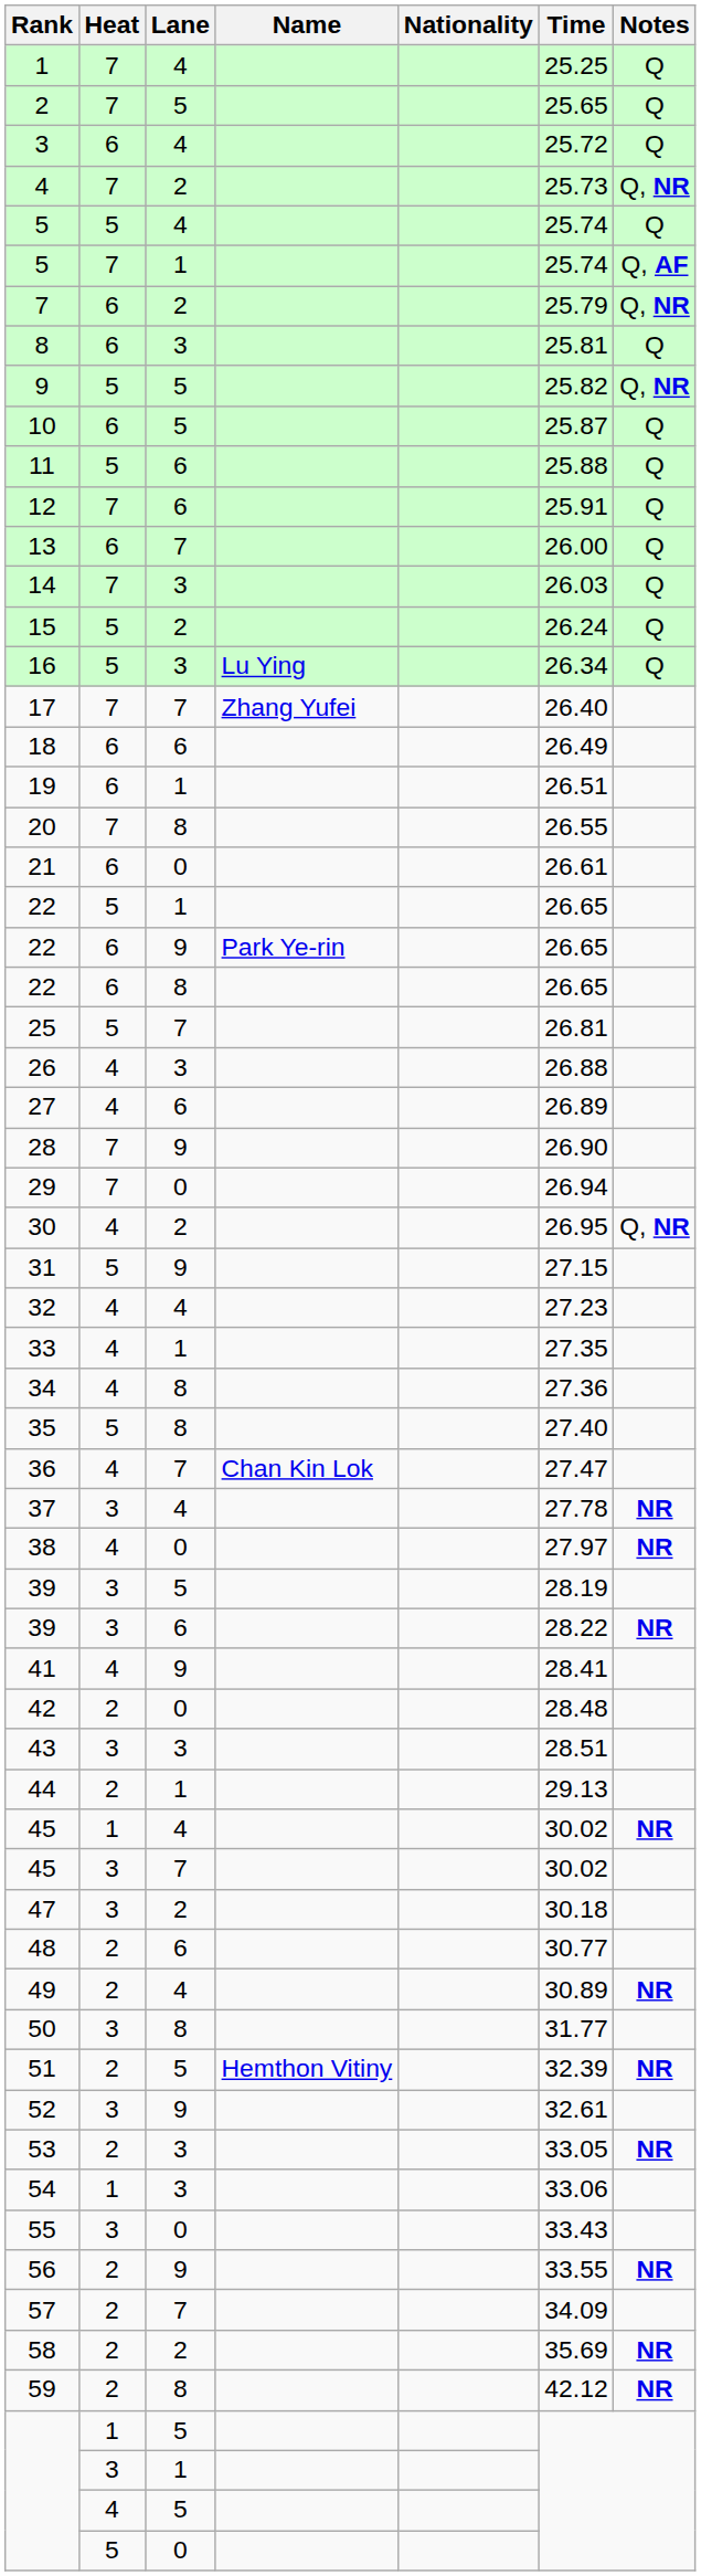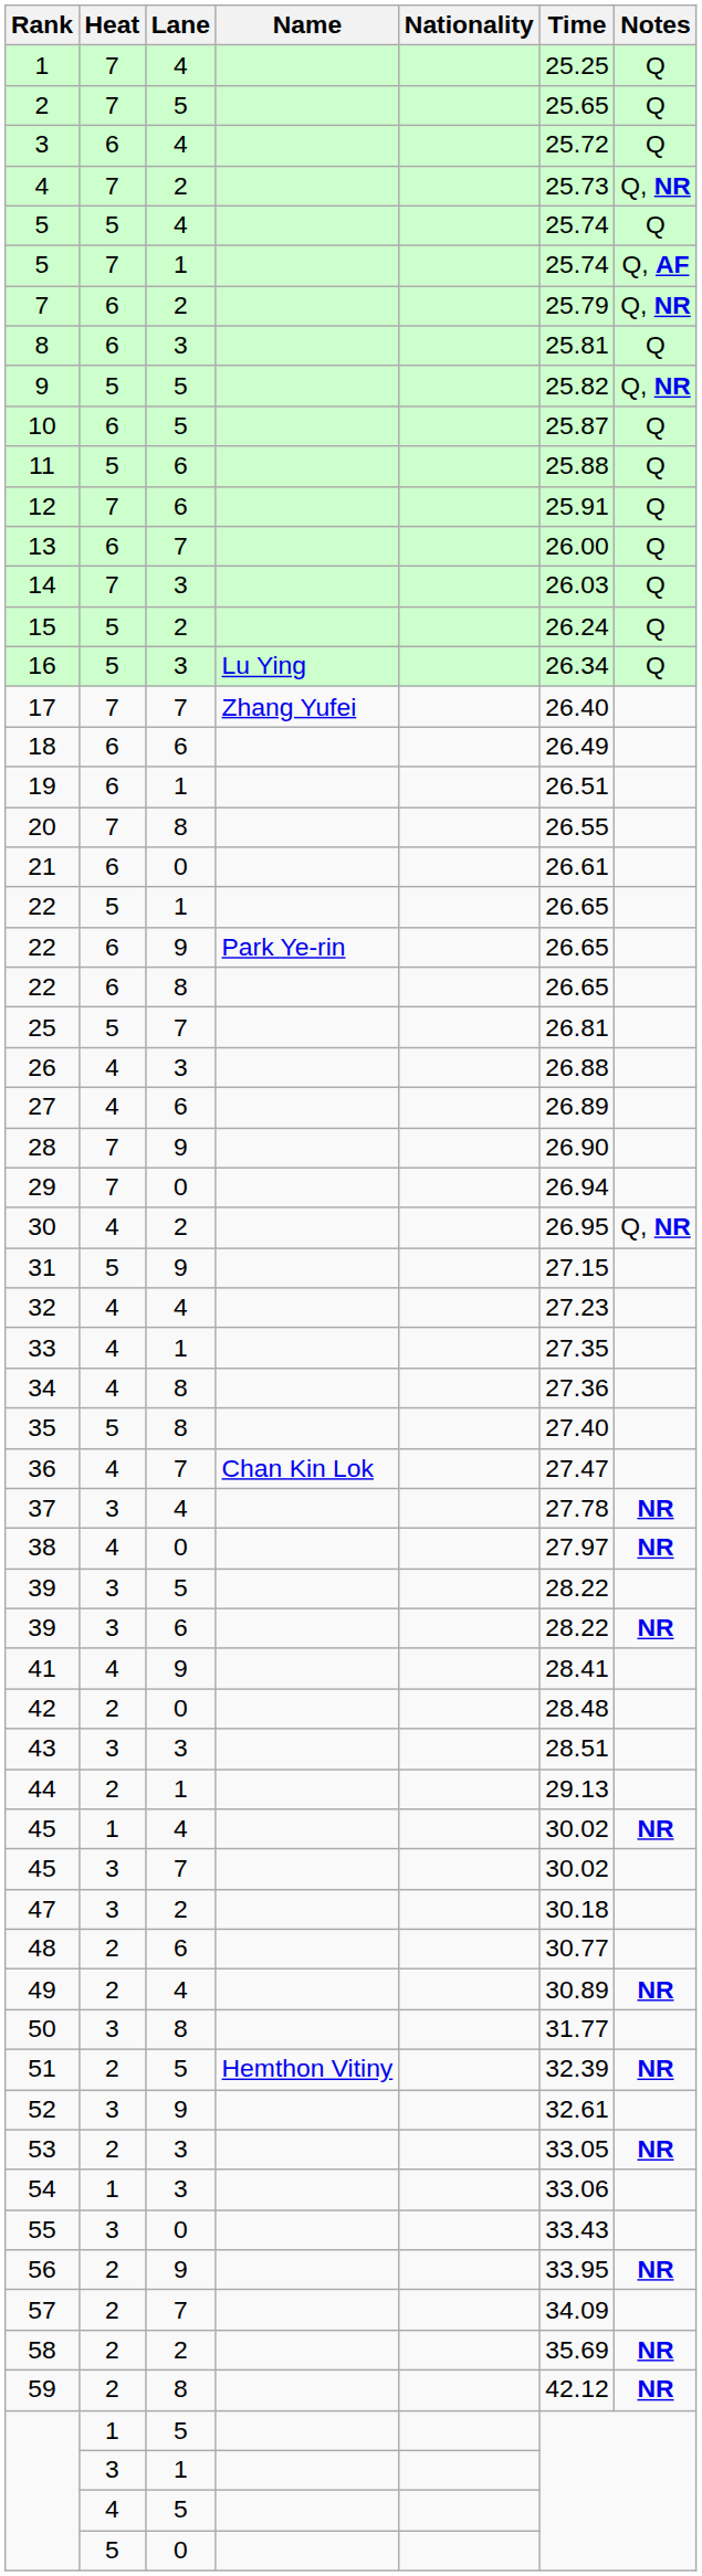39 / 5 | Time: 28.19 -> 28.22
56 | Time: 33.55 -> 33.95
